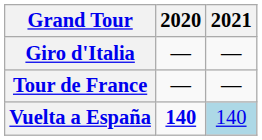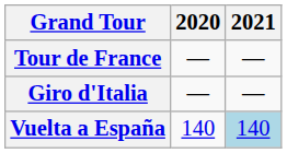rows swapped: Giro d'Italia <-> Tour de France
Vuelta a España | 2020: bold -> normal
